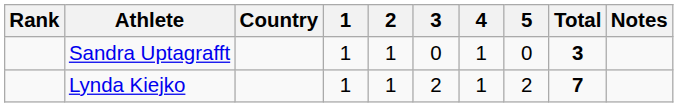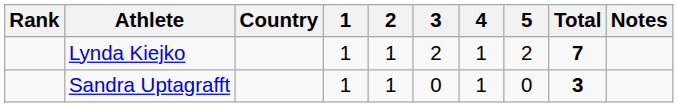rows swapped: Lynda Kiejko <-> Sandra Uptagrafft
